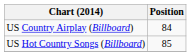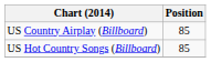US Country Airplay (Billboard) | Position: 84 -> 85
